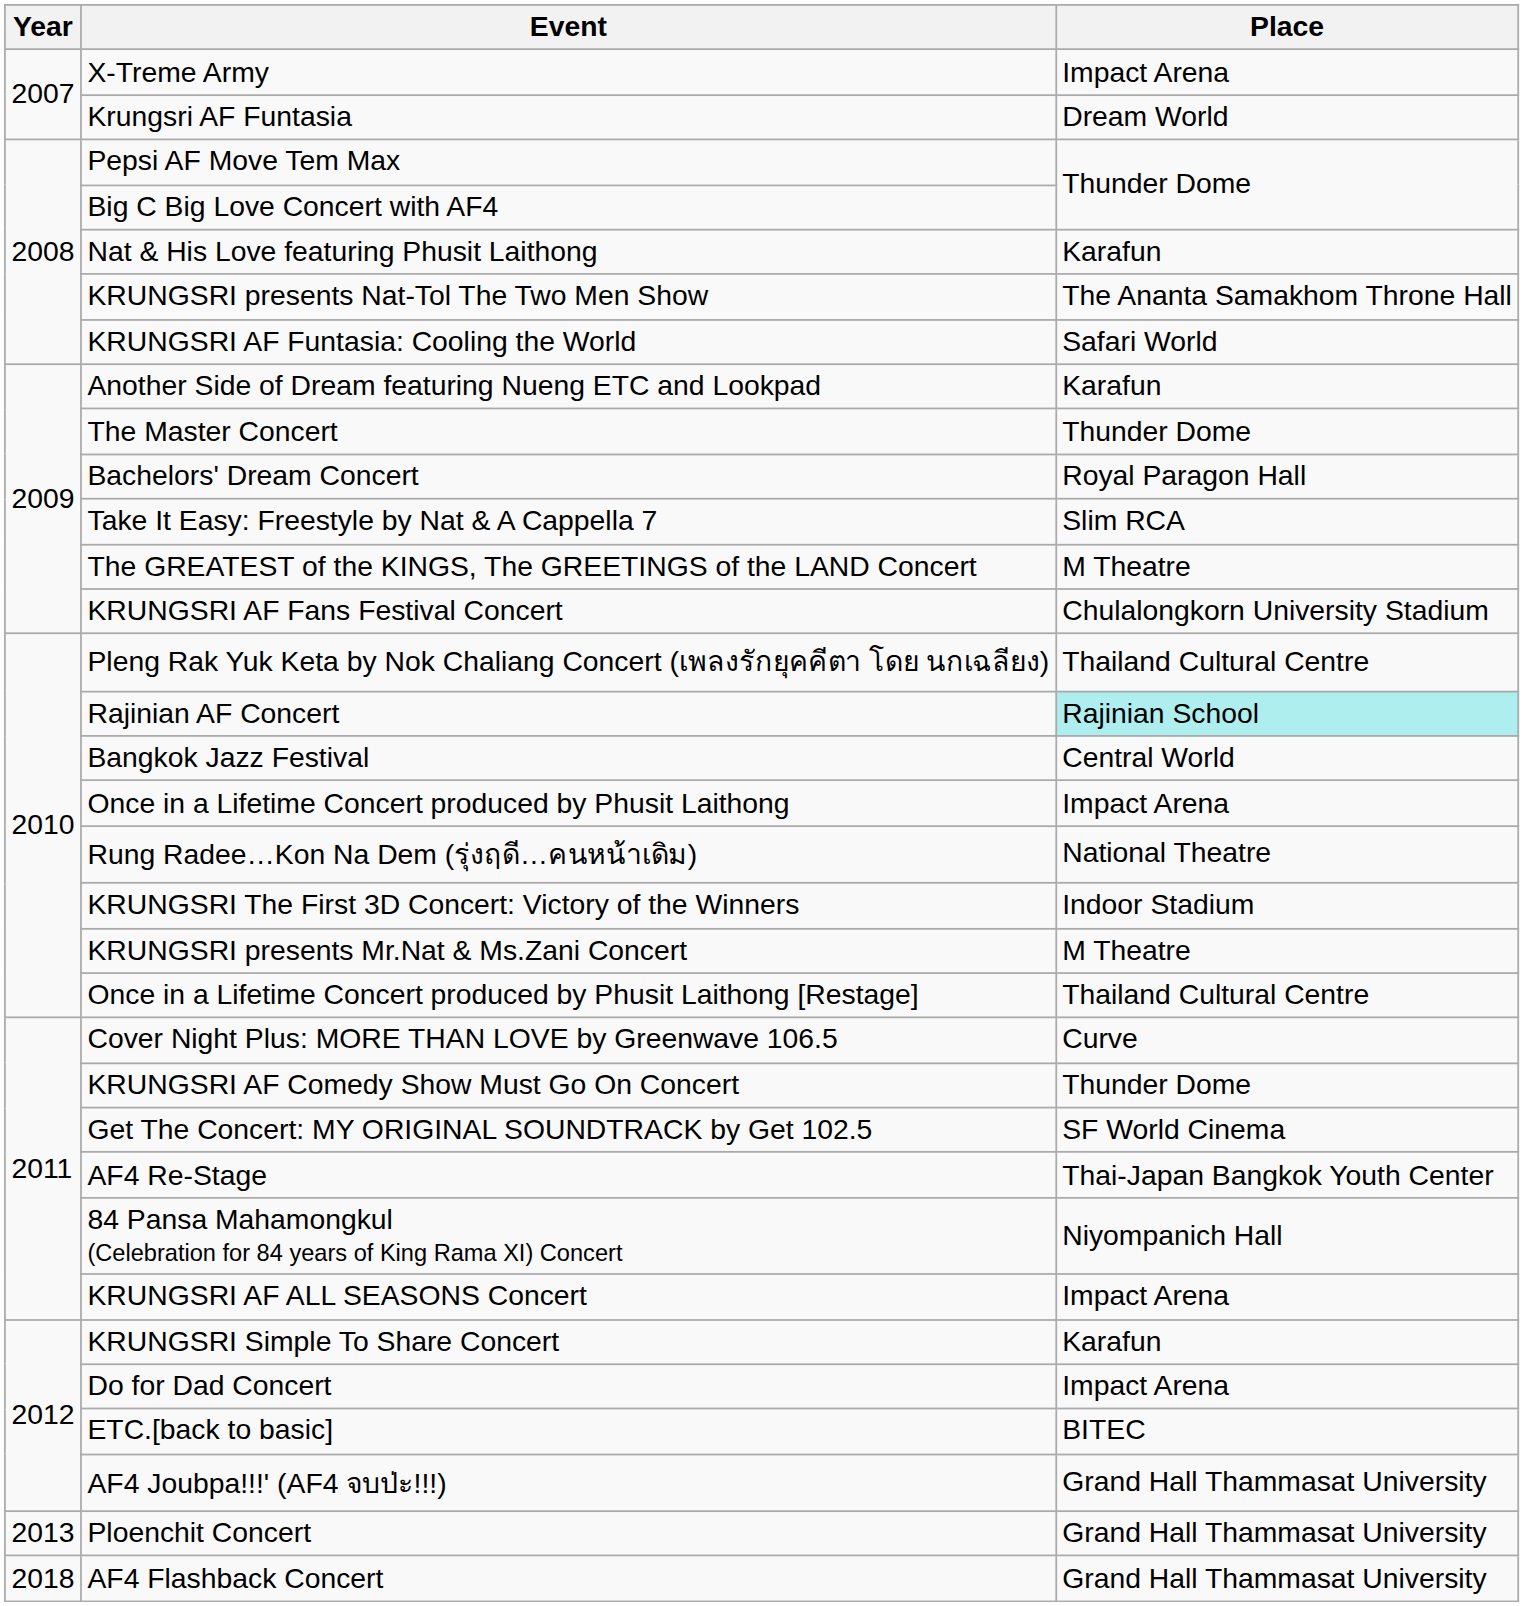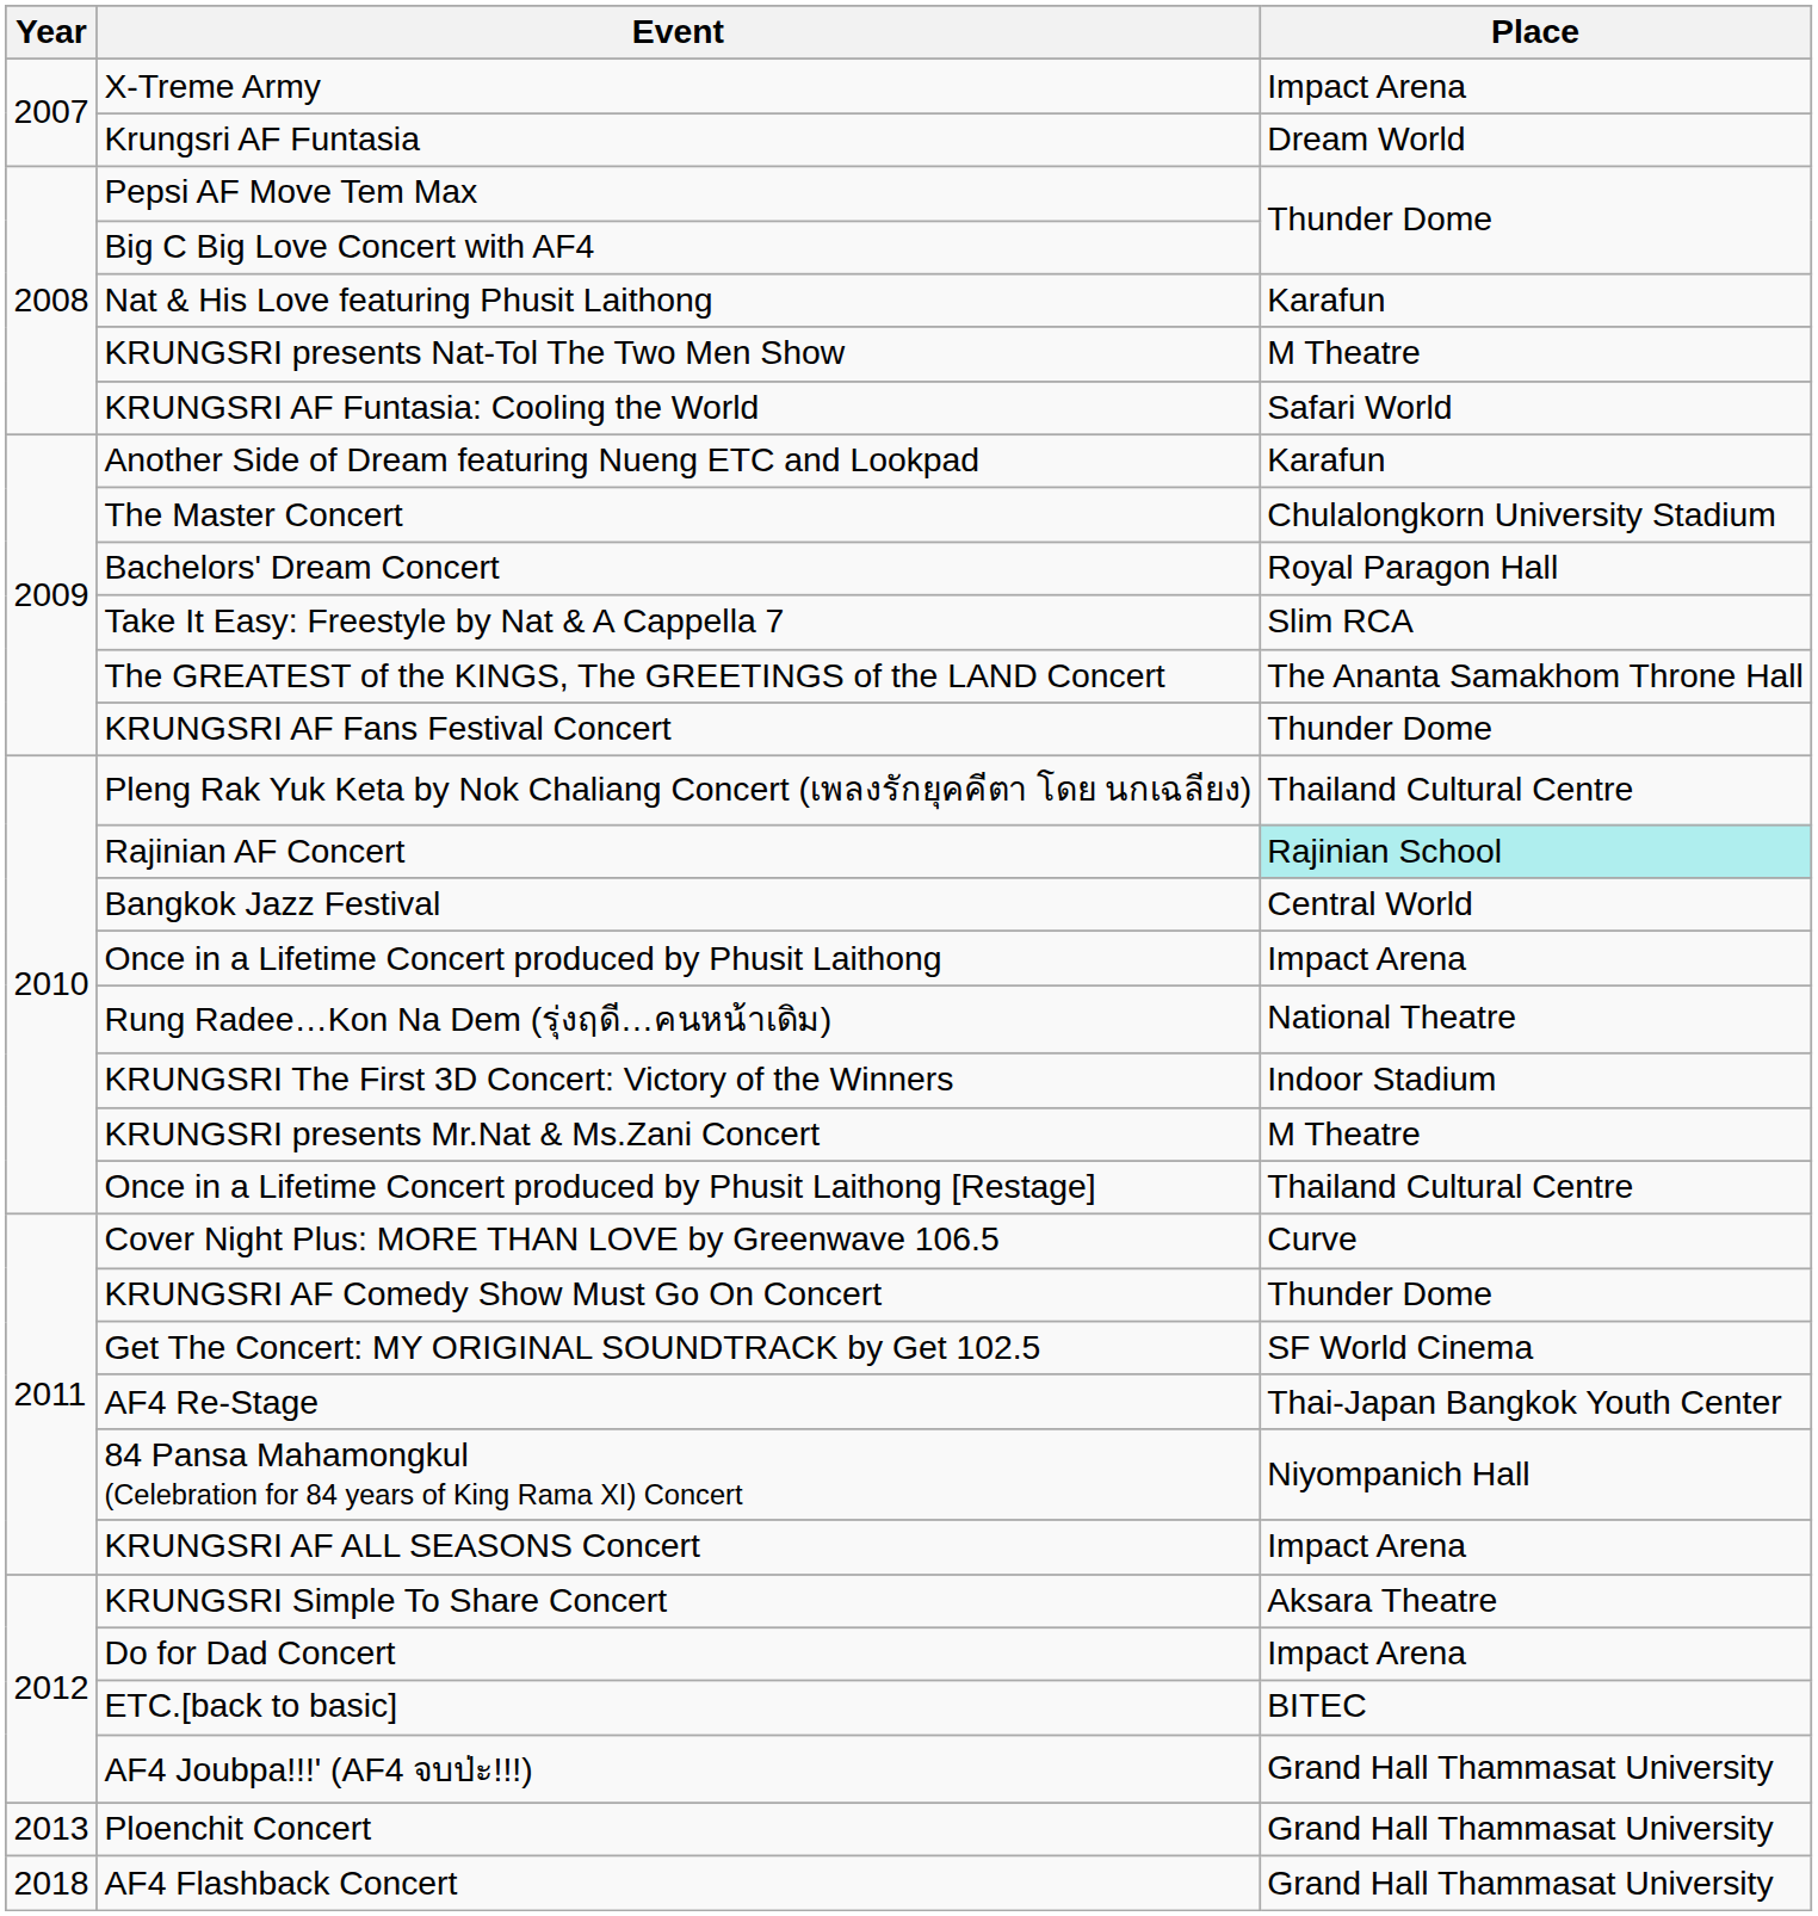KRUNGSRI presents Nat-Tol The Two Men Show | Place: The Ananta Samakhom Throne Hall -> M Theatre
The Master Concert | Place: Thunder Dome -> Chulalongkorn University Stadium
The GREATEST of the KINGS, The GREETINGS of the LAND Concert | Place: M Theatre -> The Ananta Samakhom Throne Hall
KRUNGSRI AF Fans Festival Concert | Place: Chulalongkorn University Stadium -> Thunder Dome
KRUNGSRI Simple To Share Concert | Place: Karafun -> Aksara Theatre
